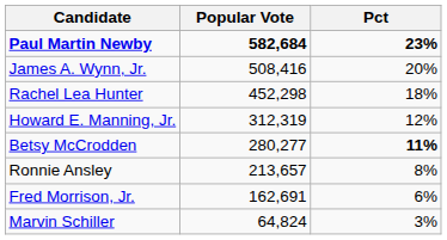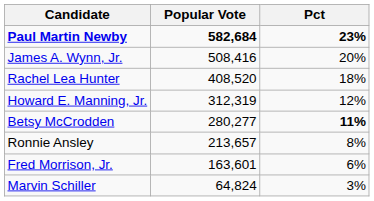Rachel Lea Hunter | Popular Vote: 452,298 -> 408,520
Fred Morrison, Jr. | Popular Vote: 162,691 -> 163,601
